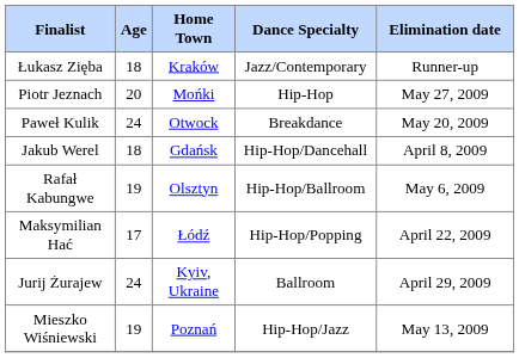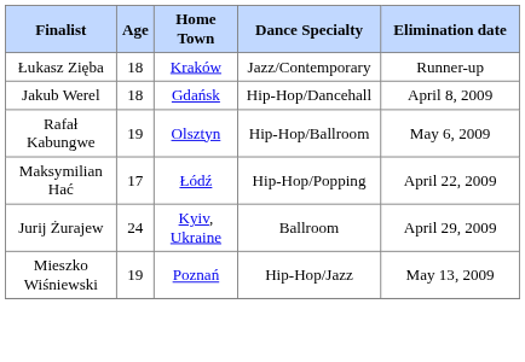- row: Piotr Jeznach | 20 | Mońki | Hip-Hop | May 27, 2009
- row: Paweł Kulik | 24 | Otwock | Breakdance | May 20, 2009
